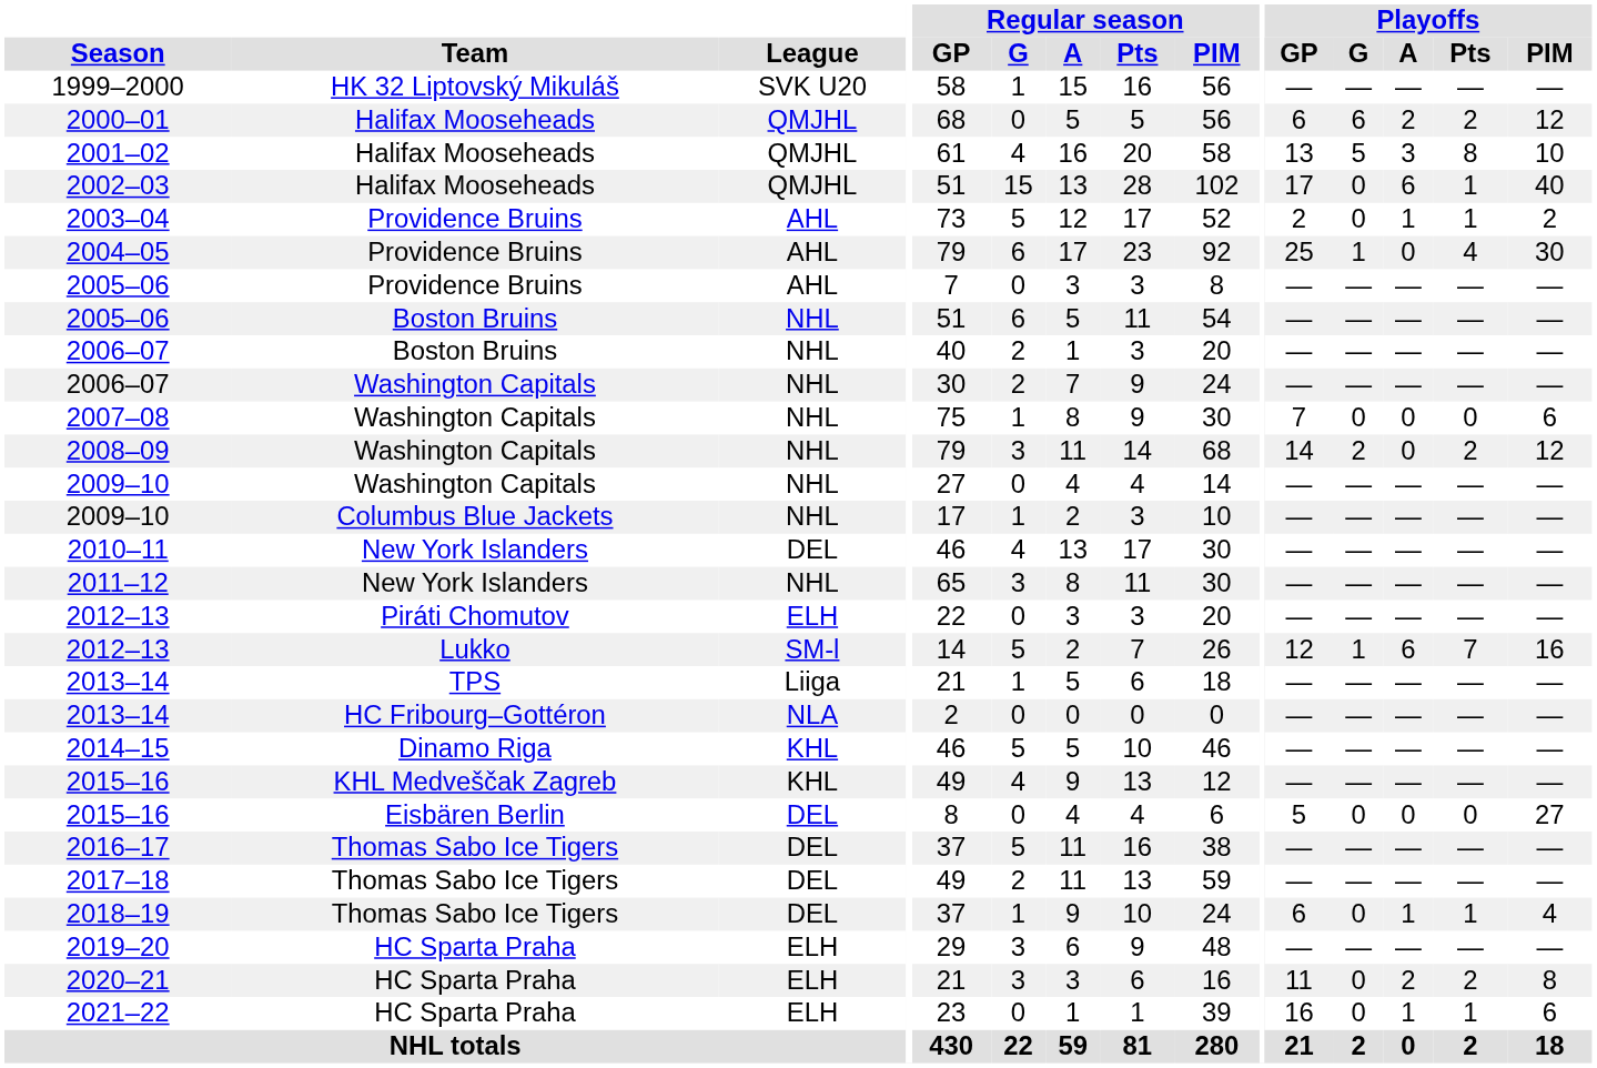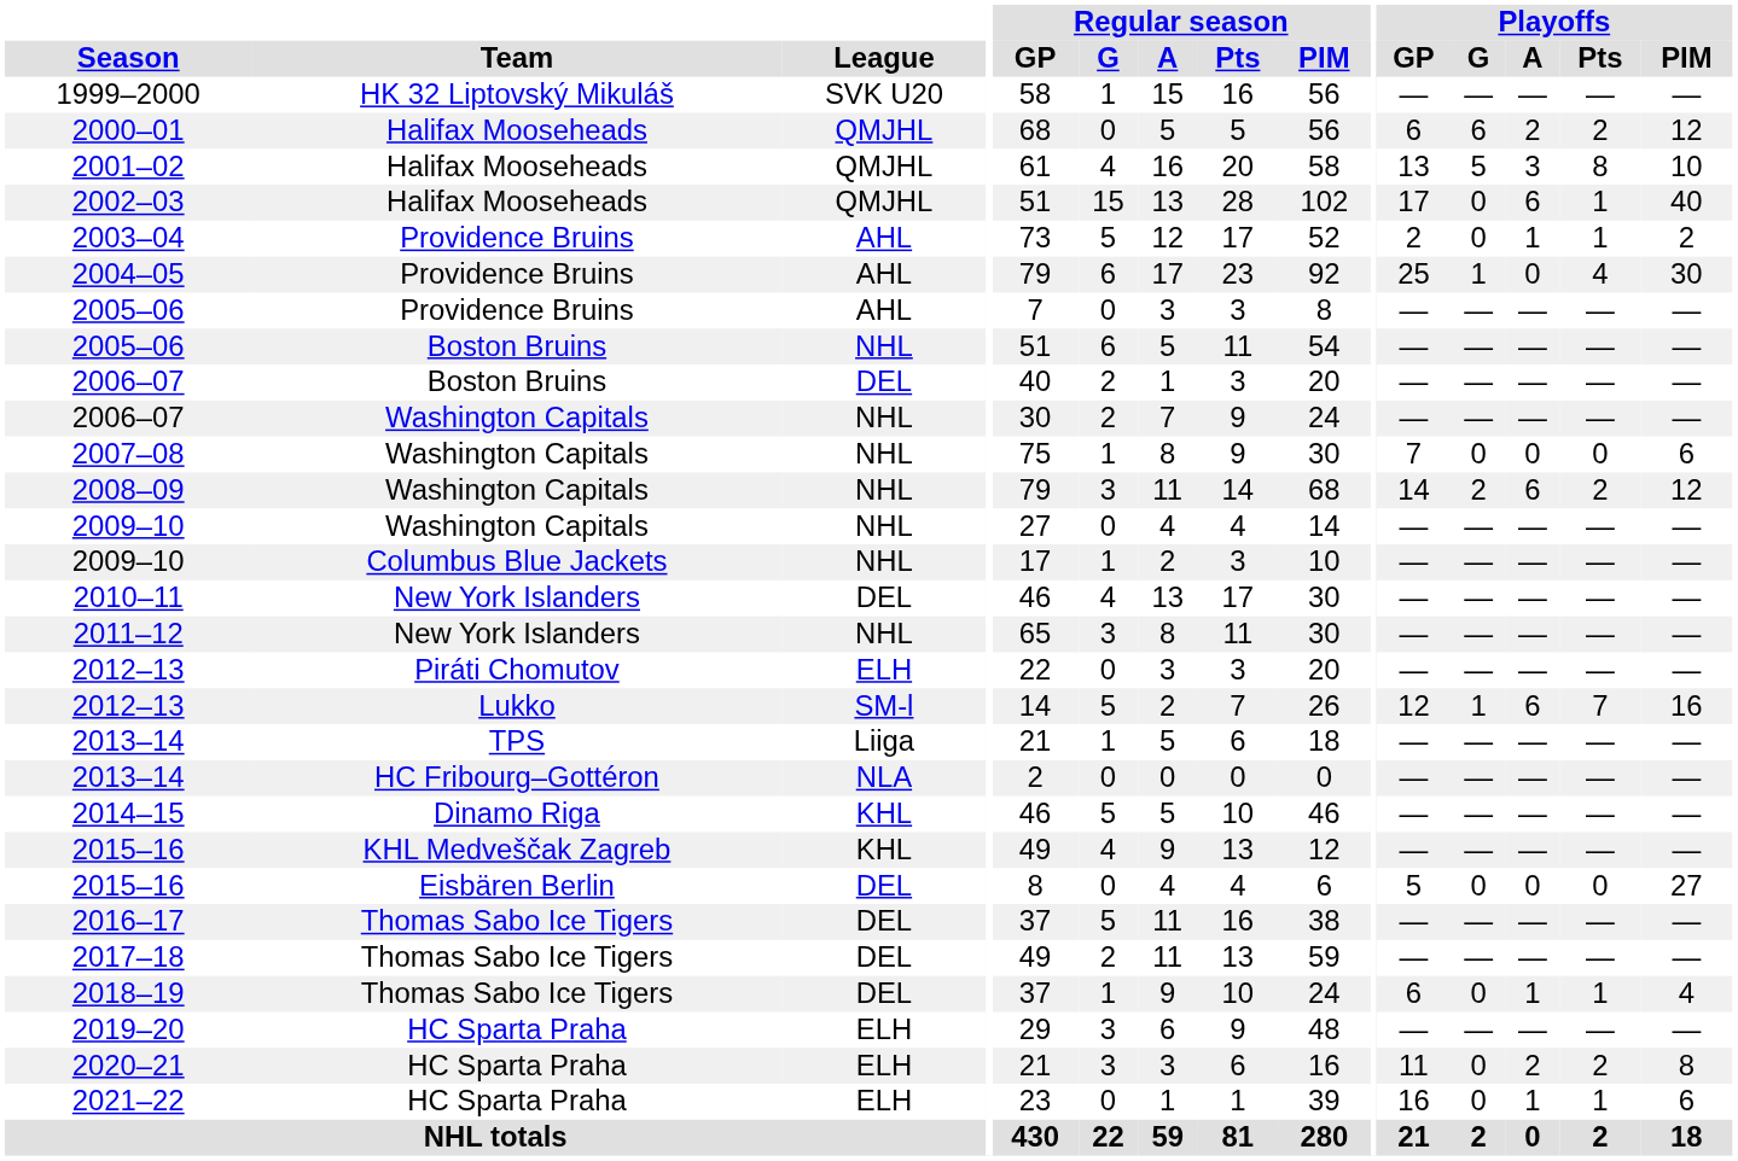2006–07 / Boston Bruins | League: NHL -> DEL
2008–09 | Playoffs / A: 0 -> 6
